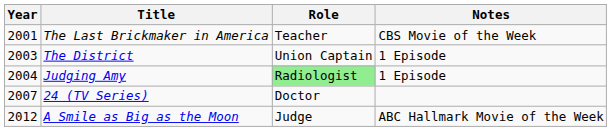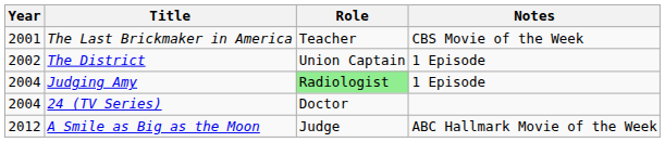The District | Year: 2003 -> 2002
24 (TV Series) | Year: 2007 -> 2004
